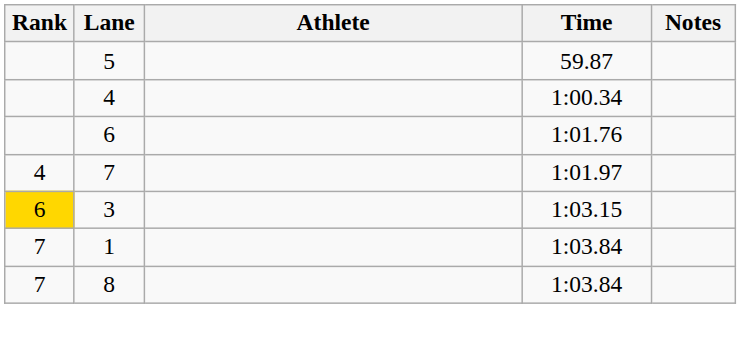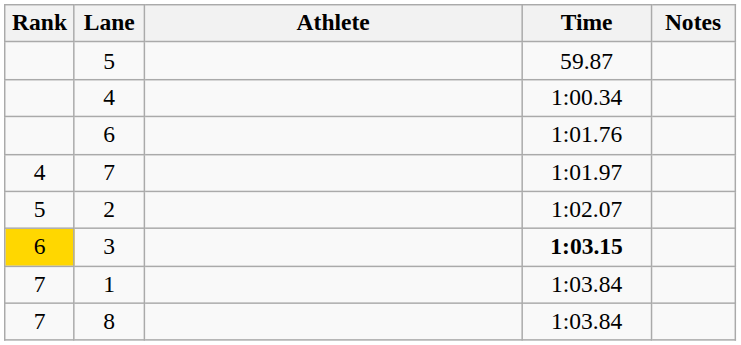+ row: 5 | 2 | 1:02.07
3 | Time: normal -> bold
